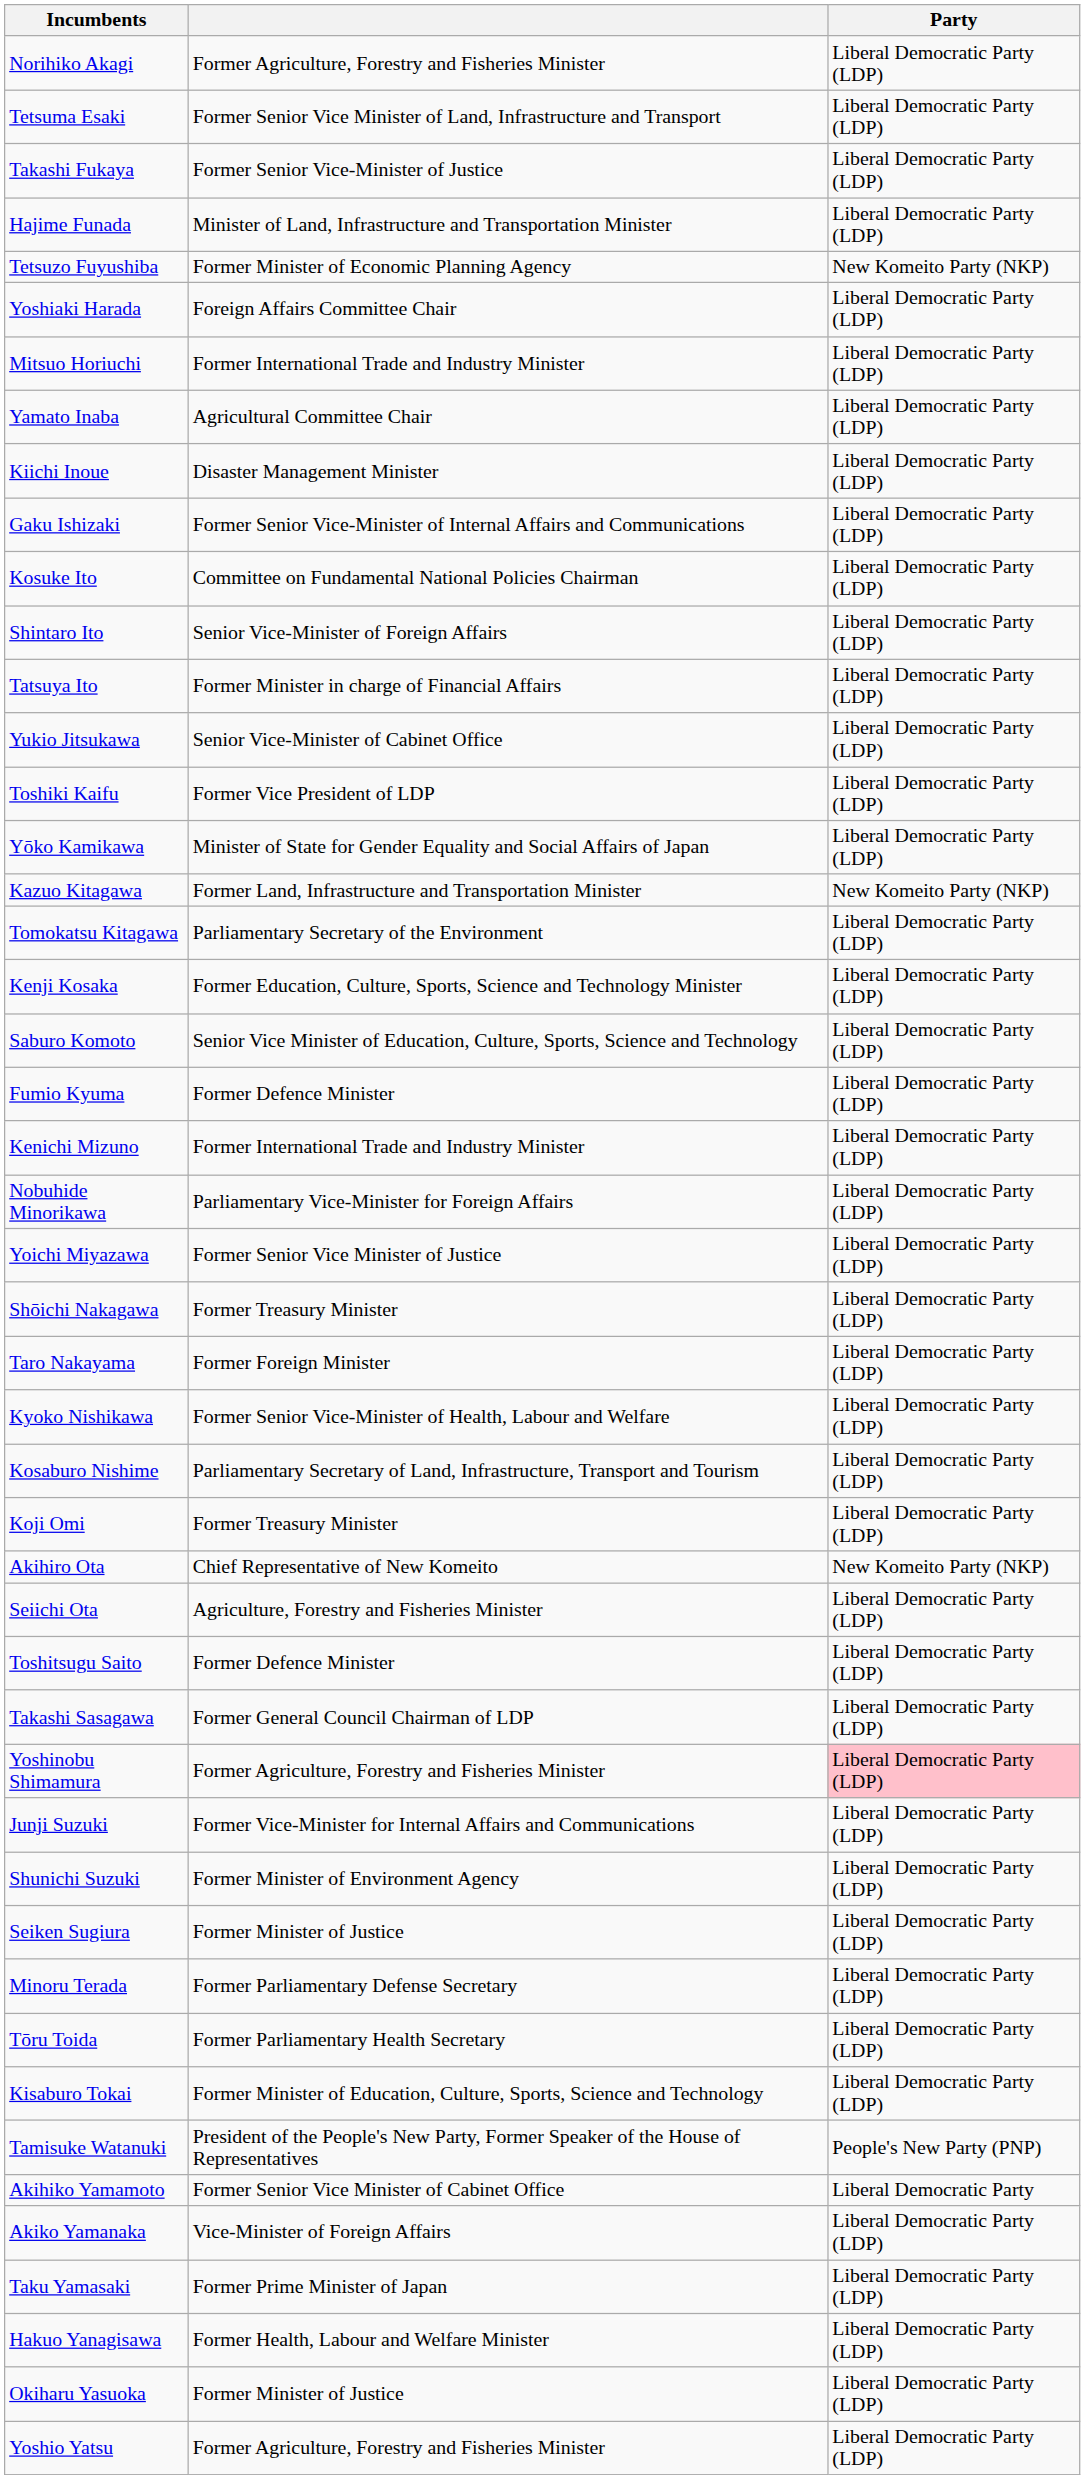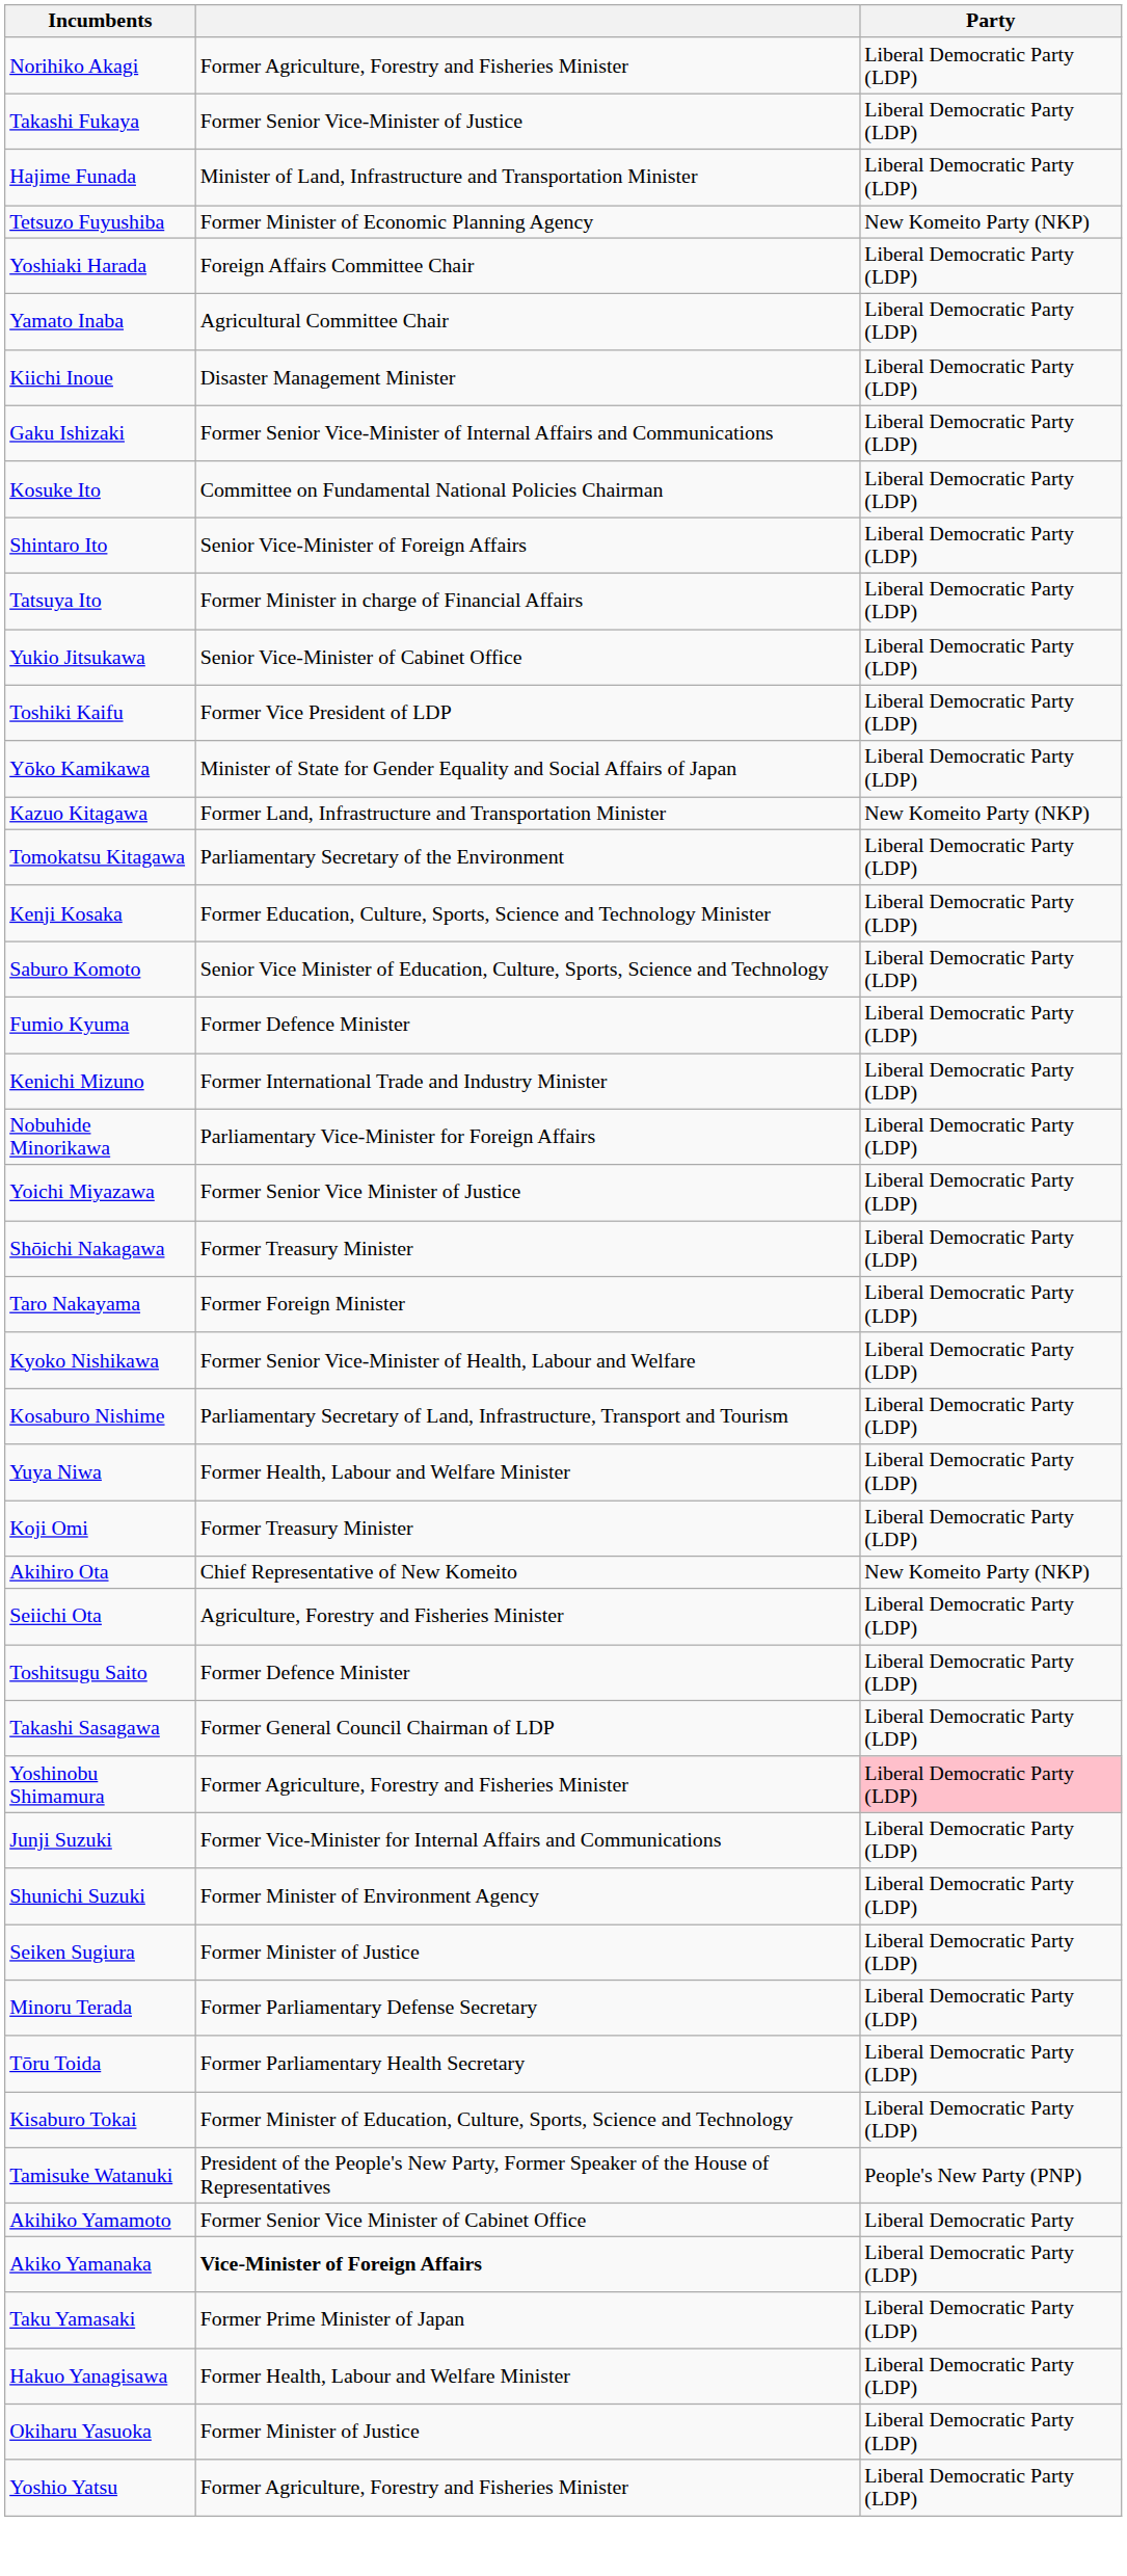- row: Tetsuma Esaki | Former Senior Vice Minister of Land, Infrastructure and Transport | Liberal Democratic Party (LDP)
- row: Mitsuo Horiuchi | Former International Trade and Industry Minister | Liberal Democratic Party (LDP)
+ row: Yuya Niwa | Former Health, Labour and Welfare Minister | Liberal Democratic Party (LDP)
Akiko Yamanaka | column 2: normal -> bold
